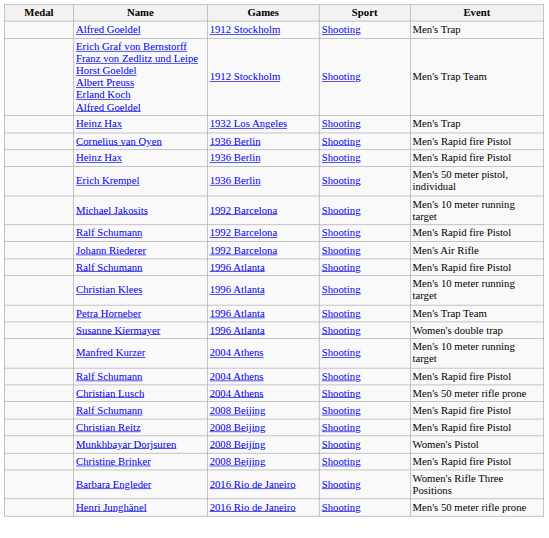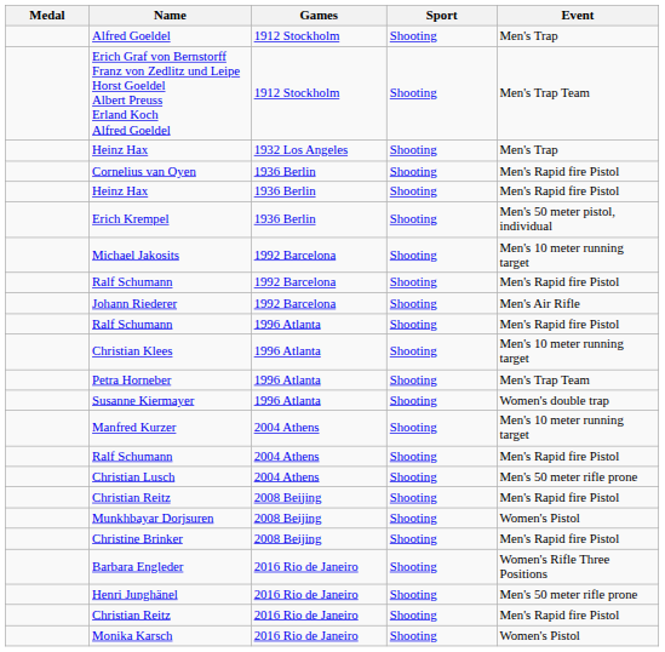- row: Ralf Schumann | 2008 Beijing | Shooting | Men's Rapid fire Pistol
+ row: Christian Reitz | 2016 Rio de Janeiro | Shooting | Men's Rapid fire Pistol
+ row: Monika Karsch | 2016 Rio de Janeiro | Shooting | Women's Pistol
